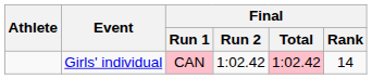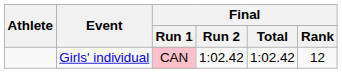Girls' individual | Final / Total: pink background -> no background
Girls' individual | Final / Rank: 14 -> 12
